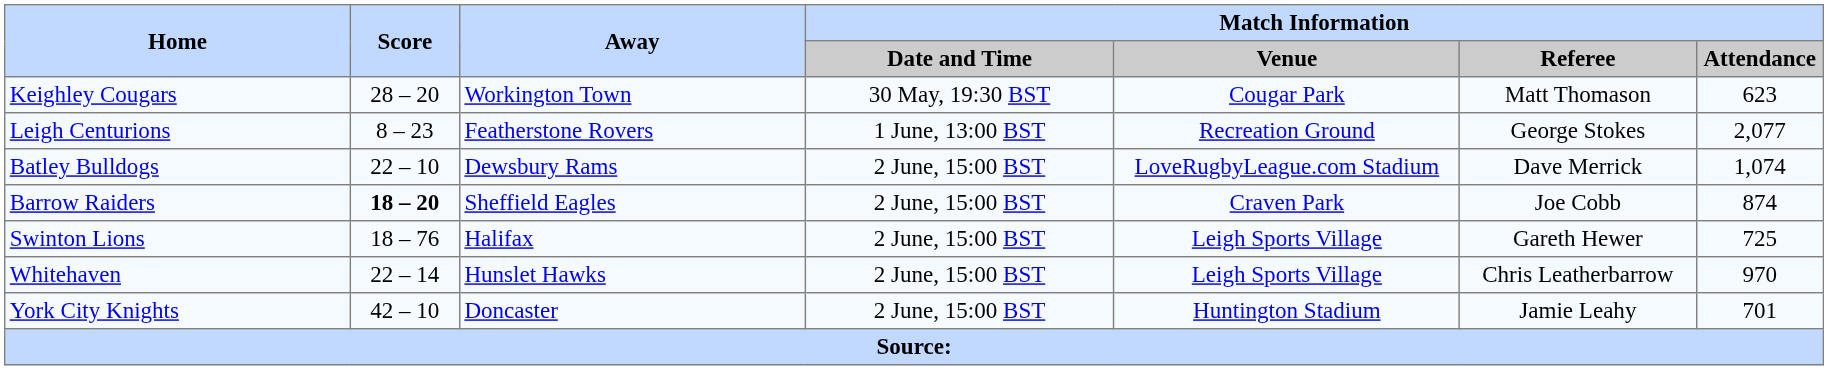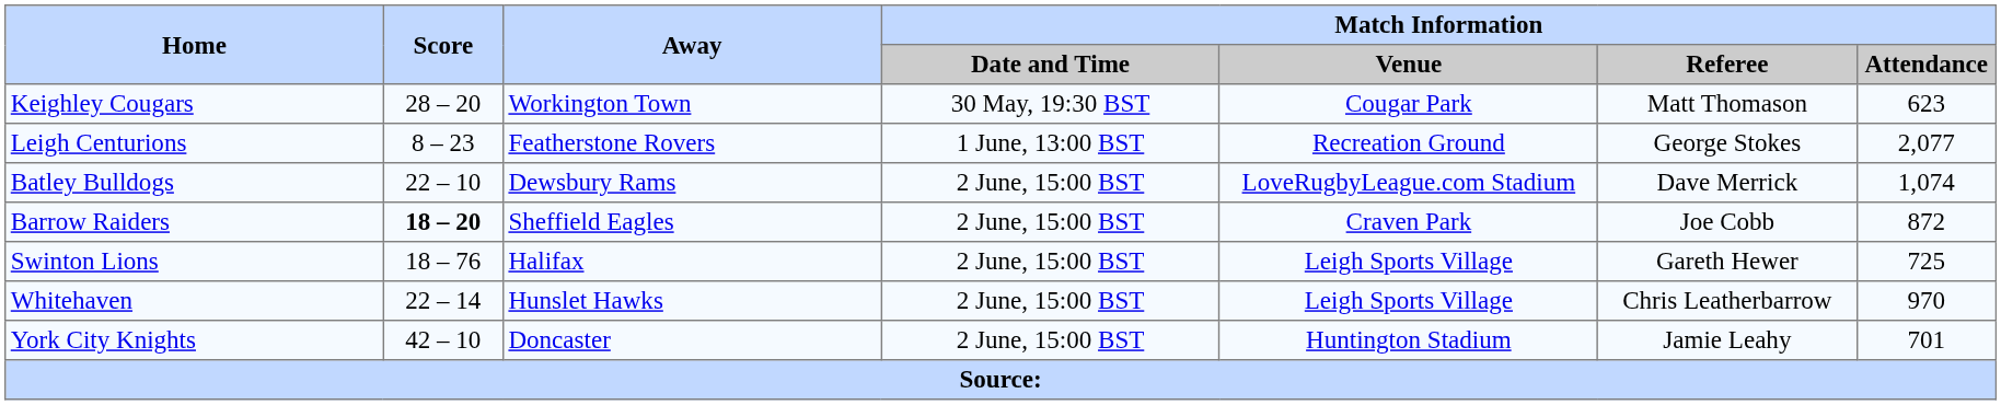Barrow Raiders | Match Information / Attendance: 874 -> 872
